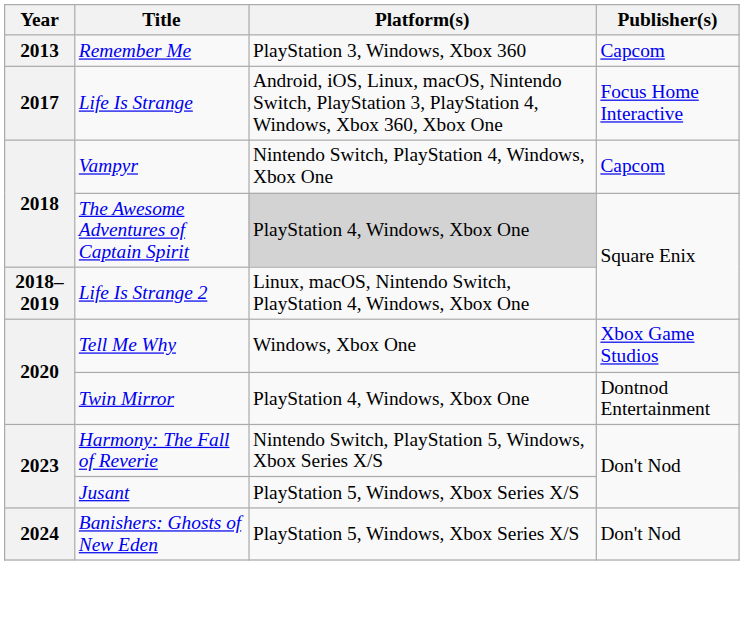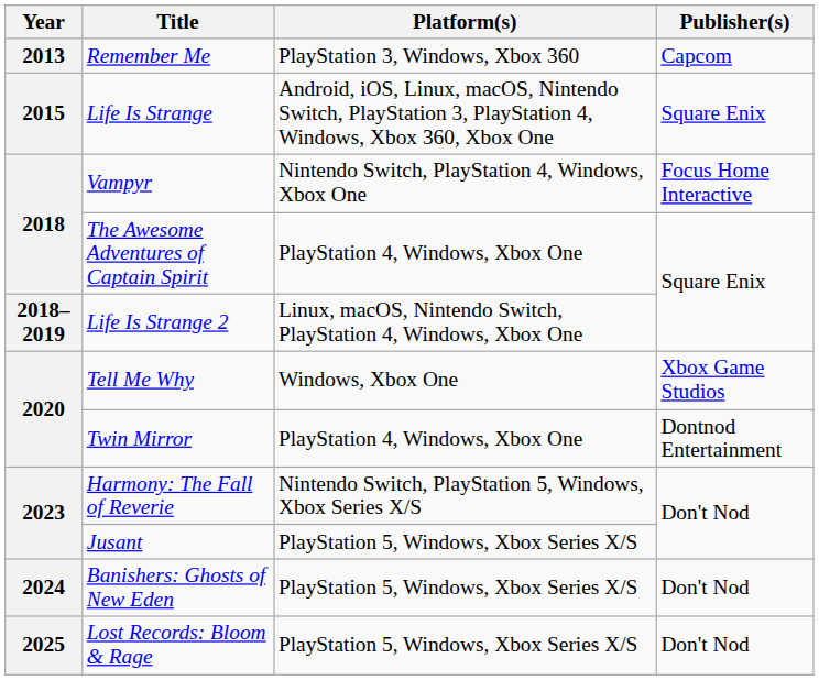Life Is Strange | Year: 2017 -> 2015
Life Is Strange | Publisher(s): Focus Home Interactive -> Square Enix
Vampyr | Publisher(s): Capcom -> Focus Home Interactive
The Awesome Adventures of Captain Spirit | Platform(s): lightgrey background -> no background
+ row: 2025 | Lost Records: Bloom & Rage | PlayStation 5, Windows, Xbox Series X/S | Don't Nod
